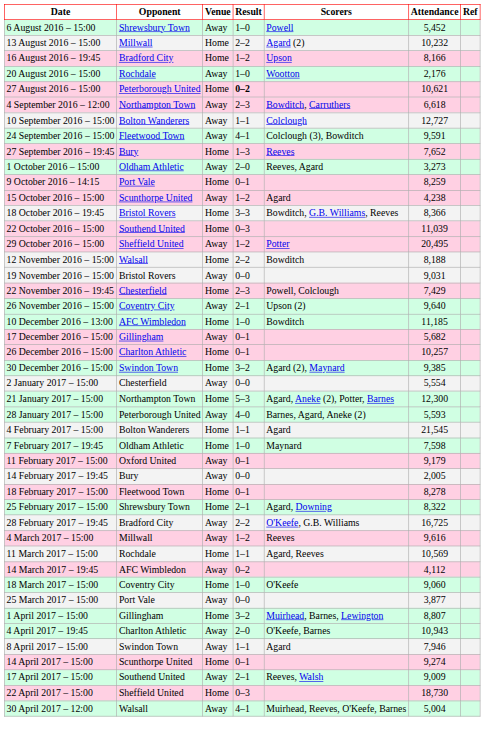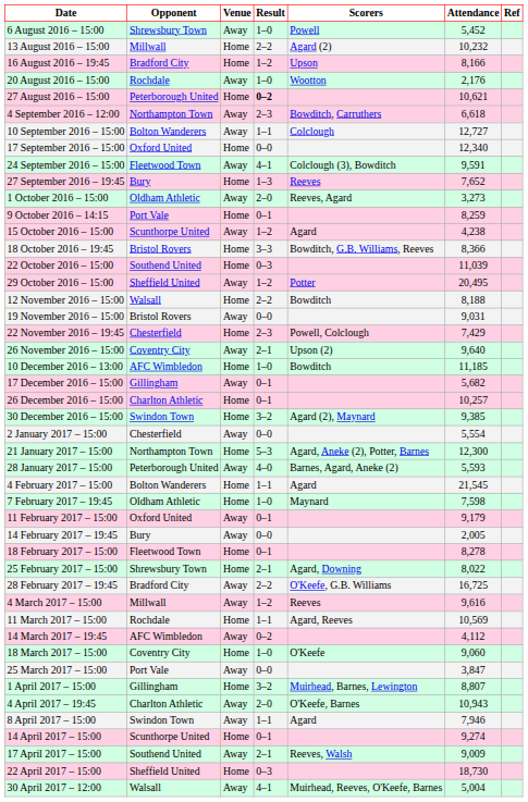+ row: 17 September 2016 – 15:00 | Oxford United | Home | 0–0 | 12,340
25 February 2017 – 15:00 | Attendance: 8,322 -> 8,022
25 March 2017 – 15:00 | Attendance: 3,877 -> 3,847
